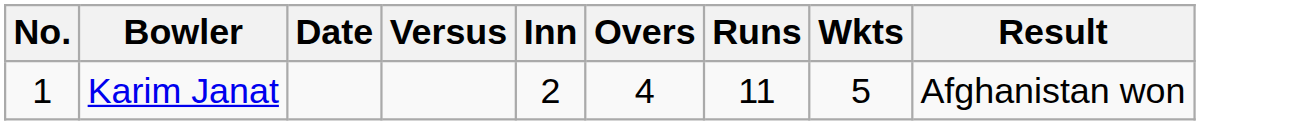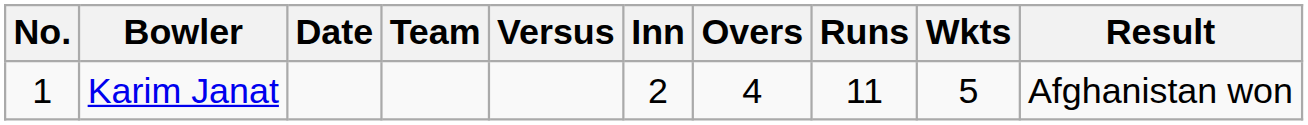+ column: Team
